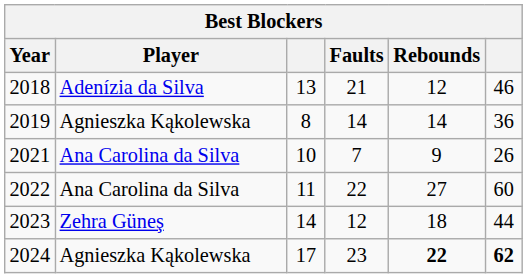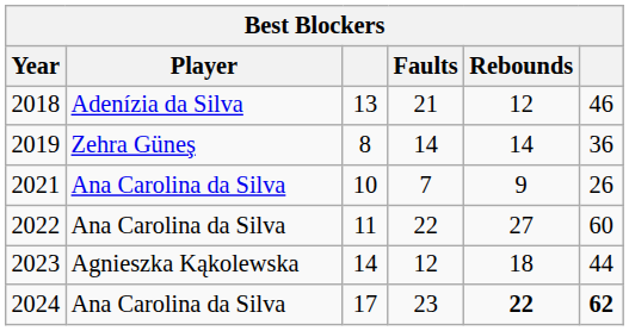2019 | Player: Agnieszka Kąkolewska -> Zehra Güneş
2023 | Player: Zehra Güneş -> Agnieszka Kąkolewska
2024 | Player: Agnieszka Kąkolewska -> Ana Carolina da Silva
